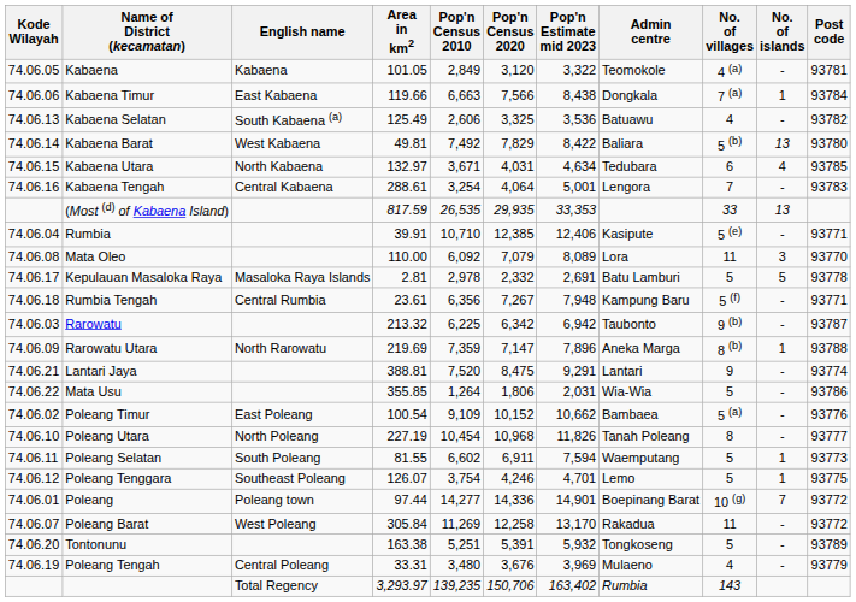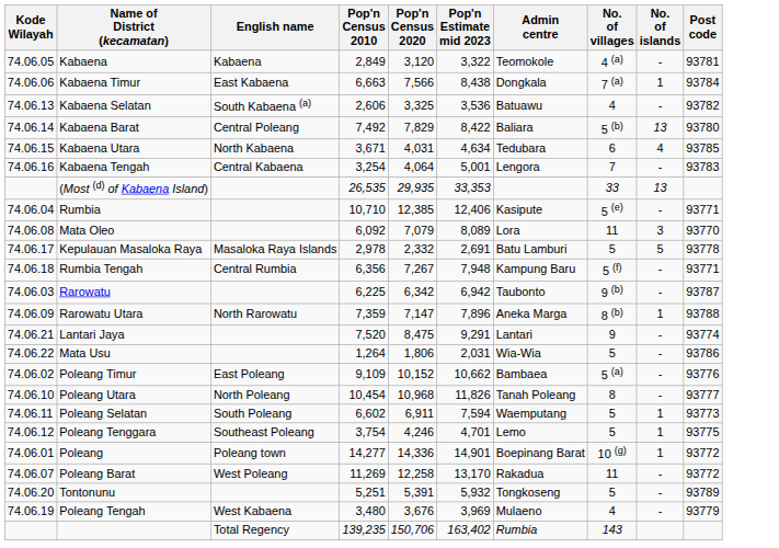- column: Area in km2 | 101.05 | 119.66 | 125.49 | 49.81 | 132.97 | 288.61 | 817.59 | 39.91 | 110.00 | 2.81 | 23.61 | 213.32 | 219.69 | 388.81 | 355.85 | 100.54 | 227.19 | 81.55 | 126.07 | 97.44 | 305.84 | 163.38 | 33.31 | 3,293.97
Kabaena Barat | English name: West Kabaena -> Central Poleang
Poleang | No. of islands: 7 -> 1
Poleang Tengah | English name: Central Poleang -> West Kabaena
